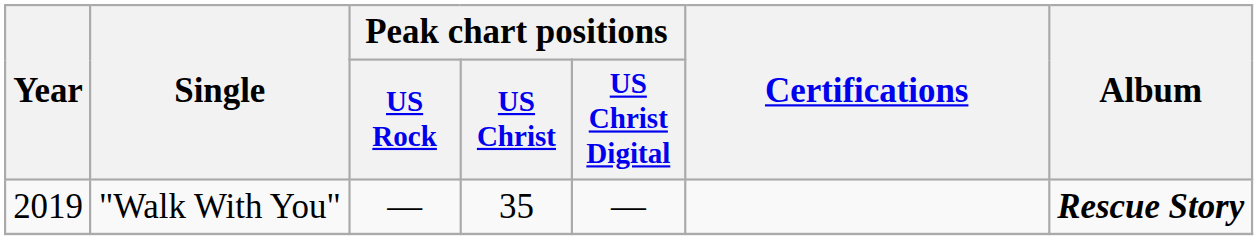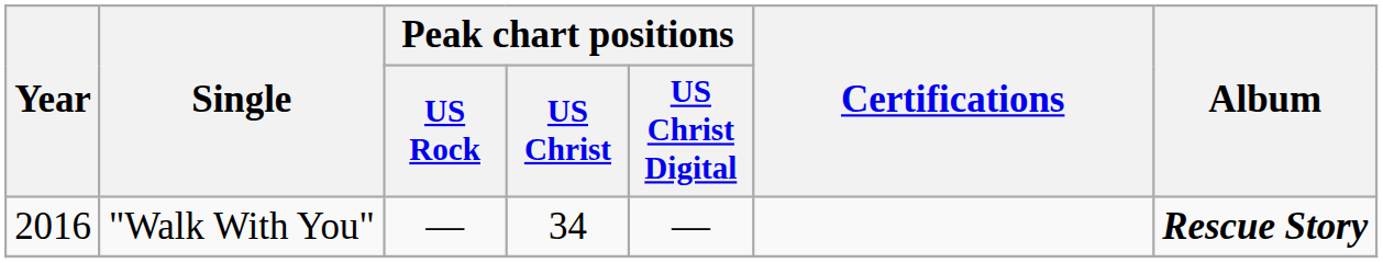"Walk With You" | Year: 2019 -> 2016
"Walk With You" | Peak chart positions / US Christ: 35 -> 34
